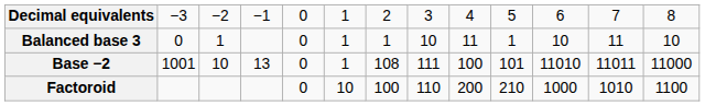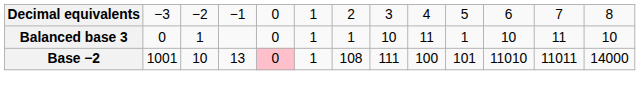Base −2 | column 5: no background -> pink background
Base −2 | column 13: 11000 -> 14000
- row: Factoroid | 0 | 10 | 100 | 110 | 200 | 210 | 1000 | 1010 | 1100
